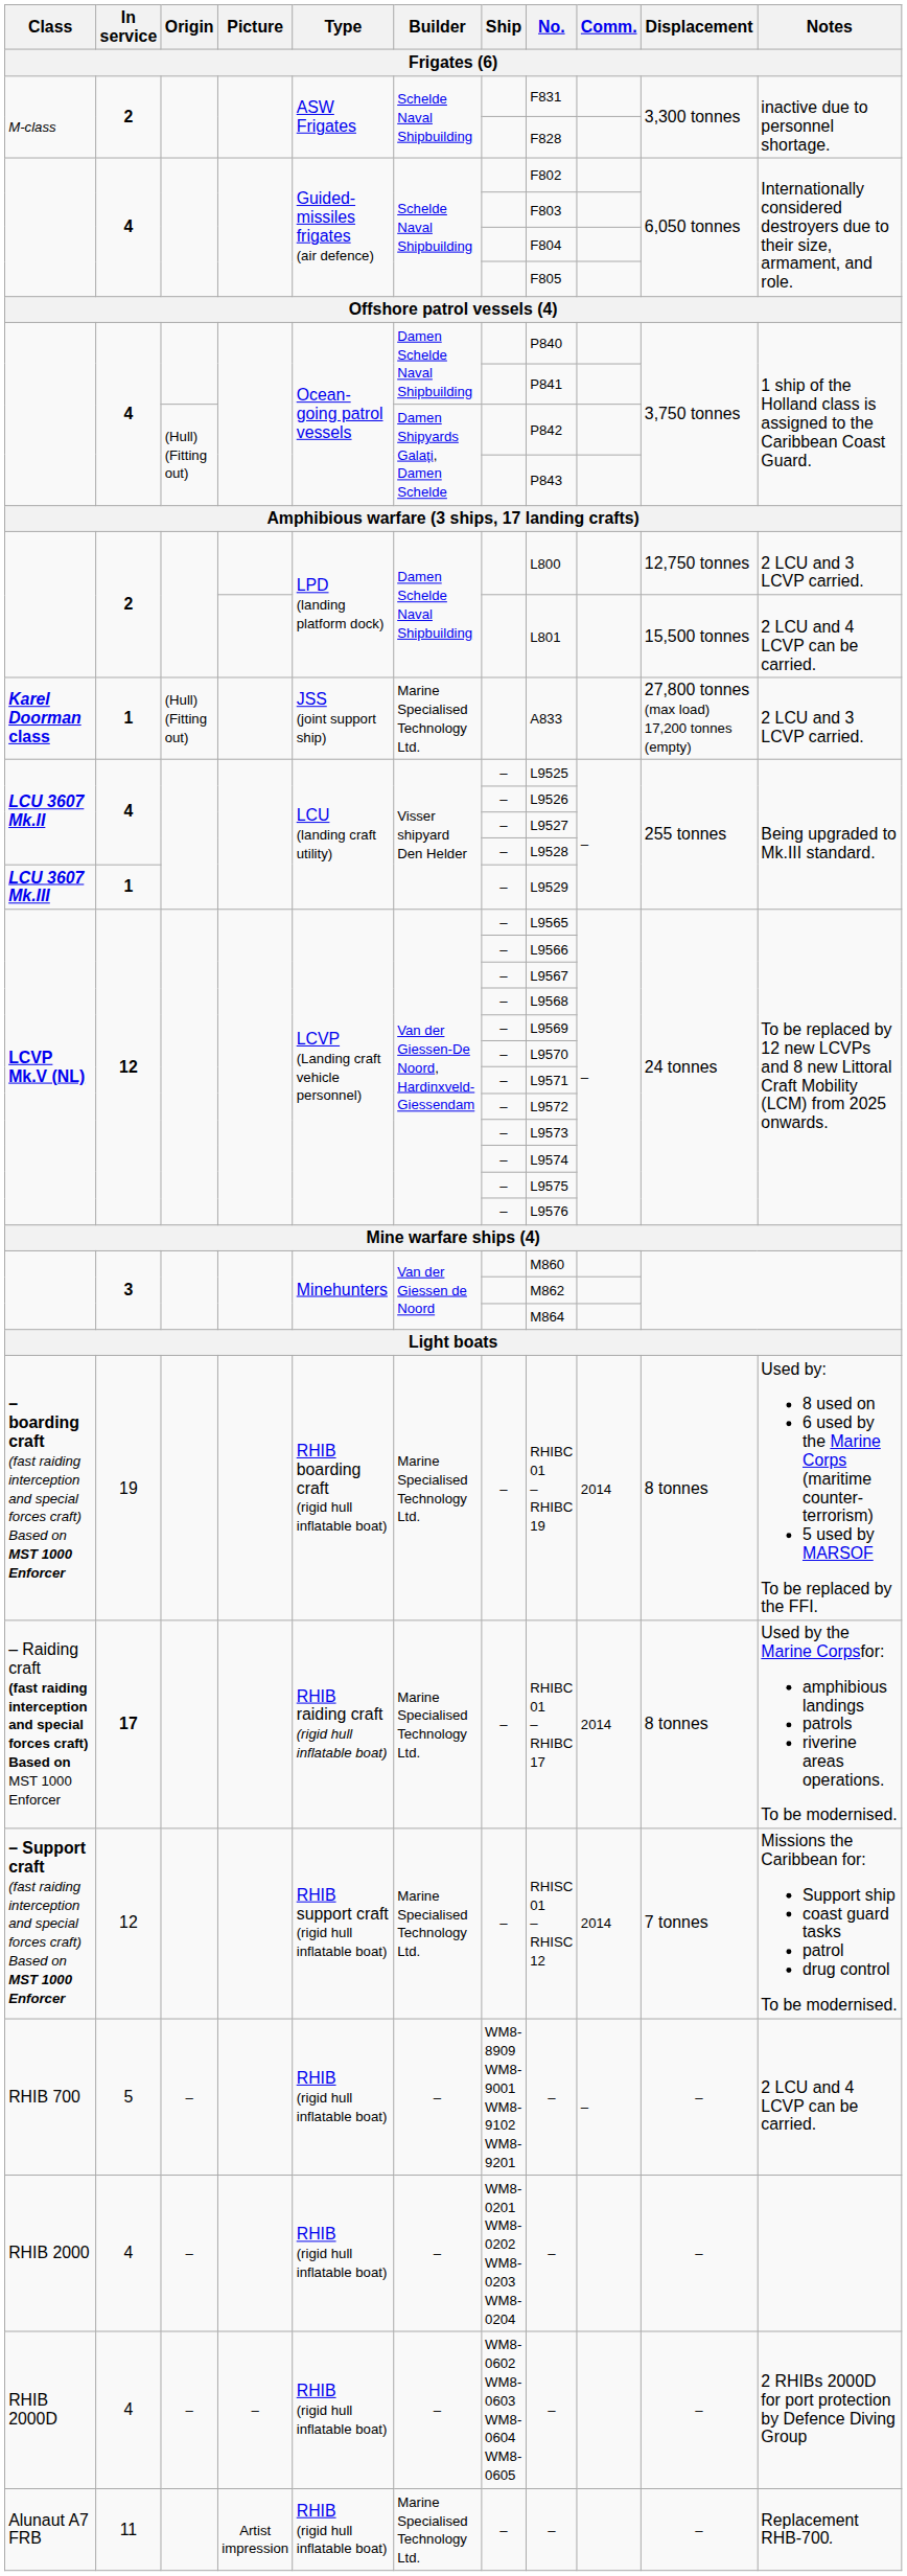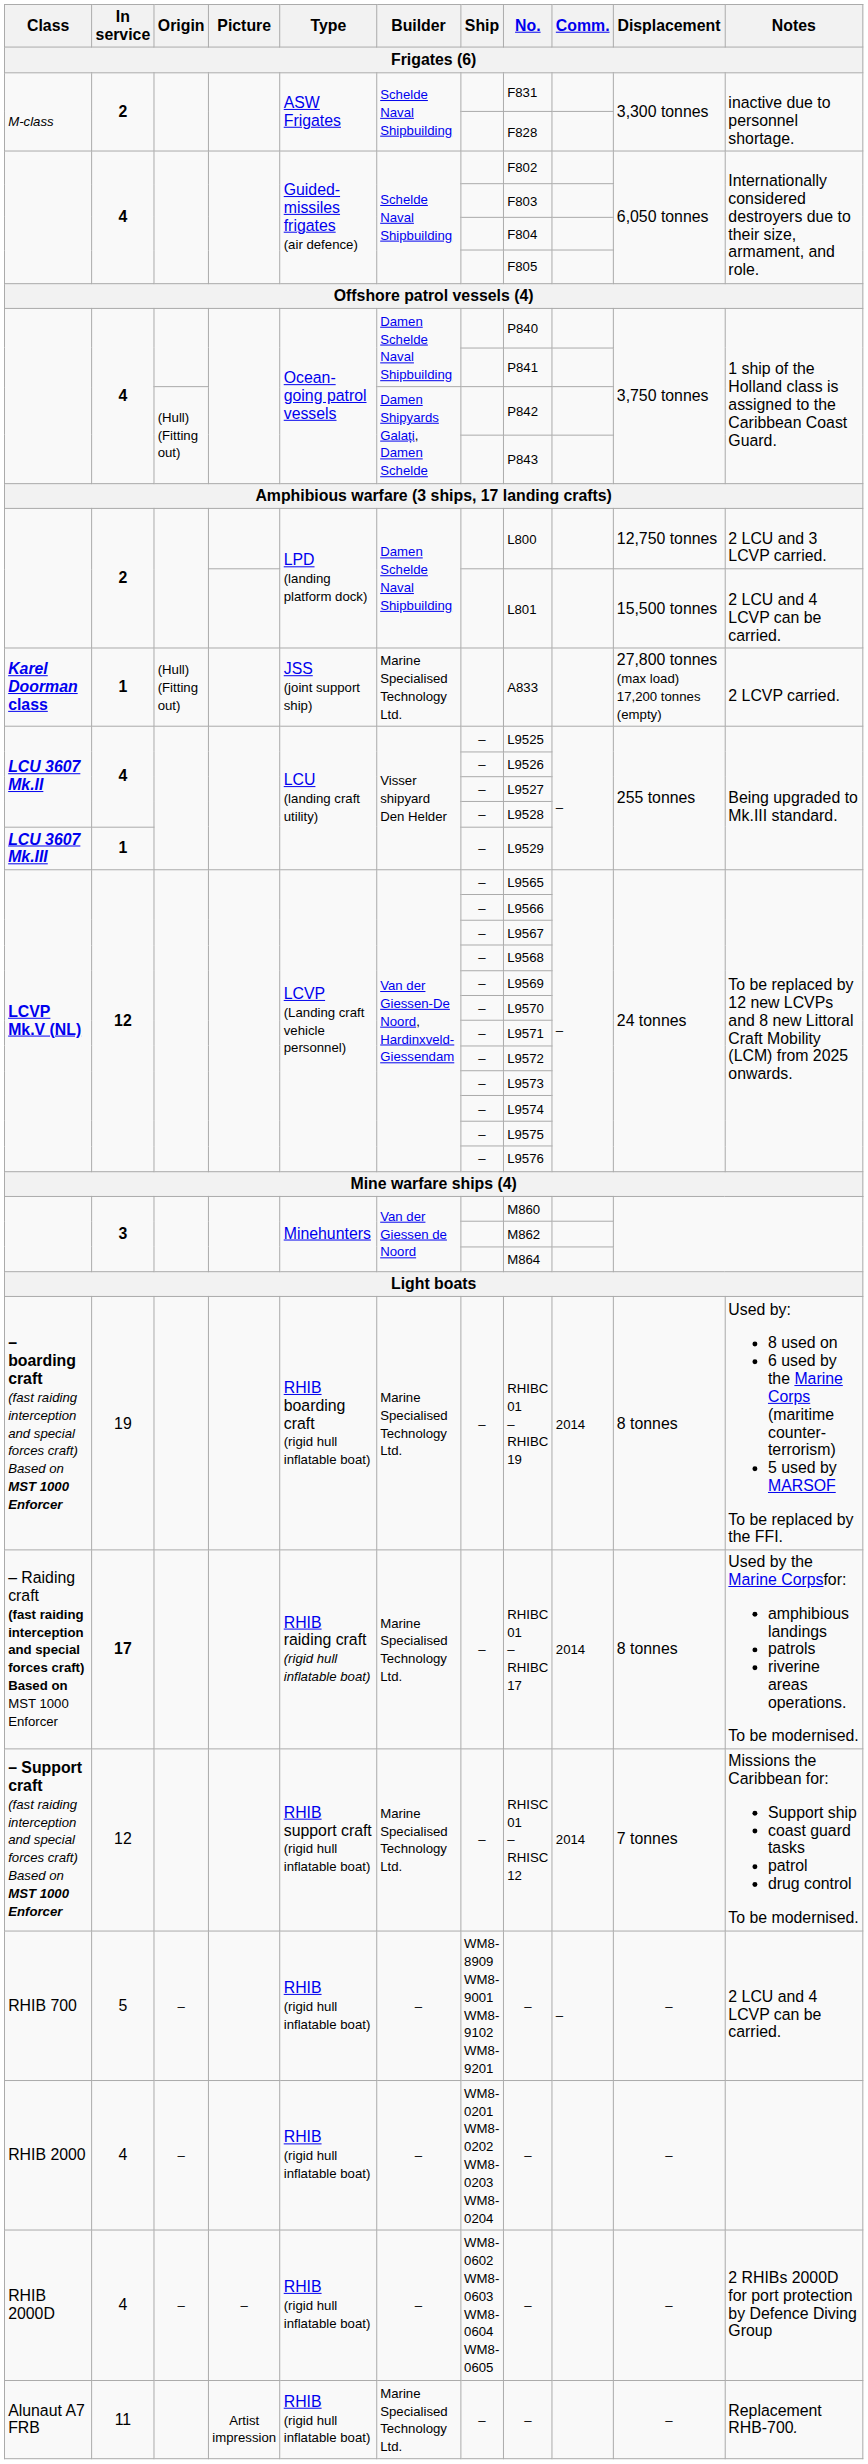Karel Doorman class | Notes: 2 LCU and 3 LCVP carried. -> 2 LCVP carried.
